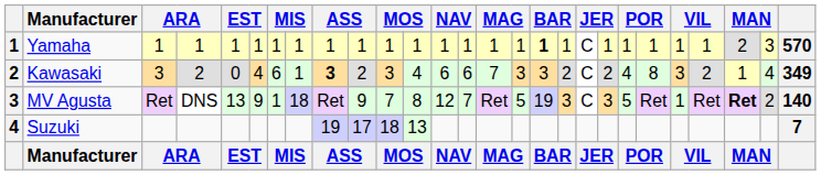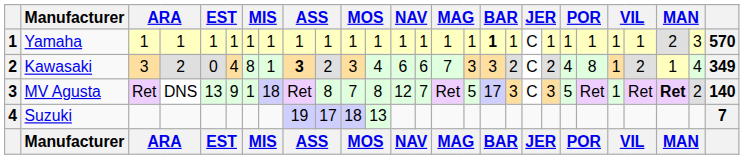Kawasaki | column 7: 6 -> 8
Kawasaki | column 23: 3 -> 1
MV Agusta | column 10: 9 -> 8
MV Agusta | column 17: 19 -> 17
